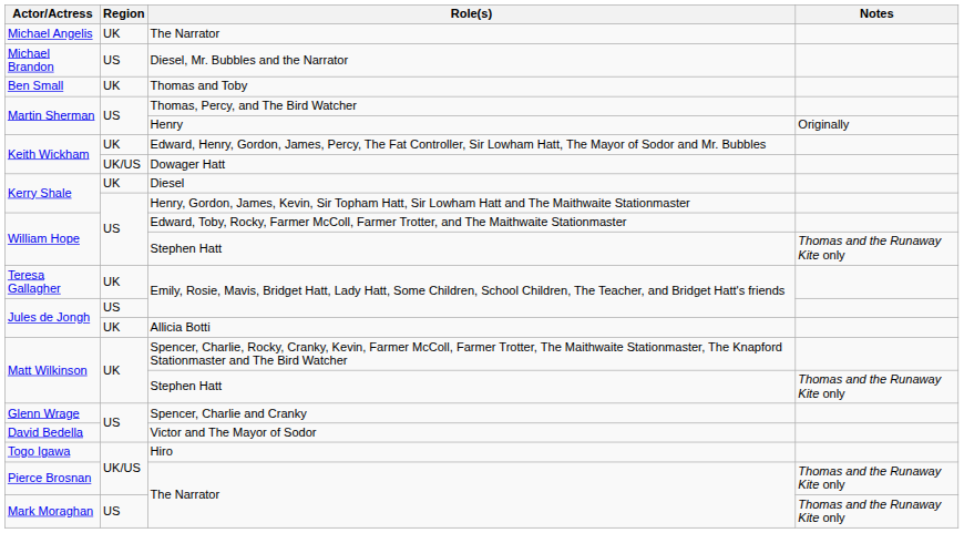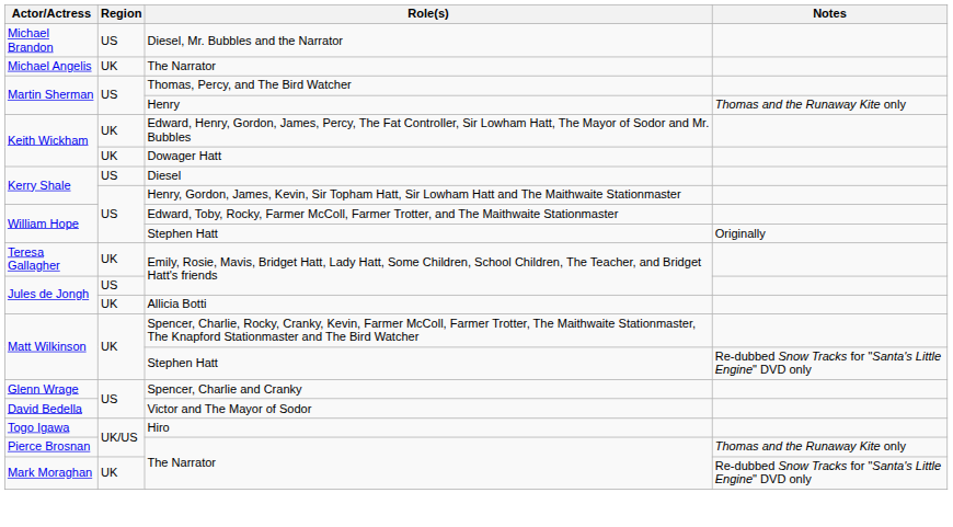rows swapped: Michael Angelis / The Narrator <-> Diesel, Mr. Bubbles and the Narrator
- row: Ben Small | UK | Thomas and Toby
Henry | Notes: Originally -> Thomas and the Runaway Kite only
Dowager Hatt | Region: UK/US -> UK
Diesel | Region: UK -> US
William Hope / Stephen Hatt | Notes: Thomas and the Runaway Kite only -> Originally
Matt Wilkinson / Stephen Hatt | Notes: Thomas and the Runaway Kite only -> Re-dubbed Snow Tracks for "Santa's Little Engine" DVD only
Mark Moraghan / The Narrator | Region: US -> UK
Mark Moraghan / The Narrator | Notes: Thomas and the Runaway Kite only -> Re-dubbed Snow Tracks for "Santa's Little Engine" DVD only
